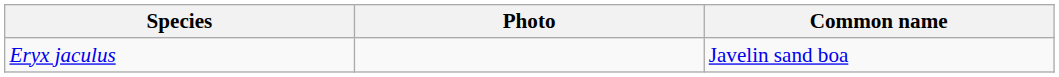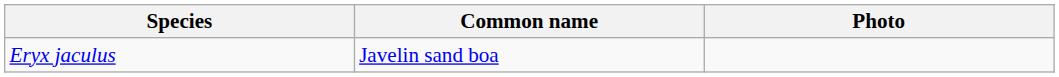columns swapped: Common name <-> Photo
